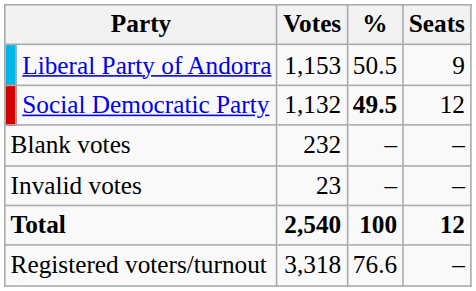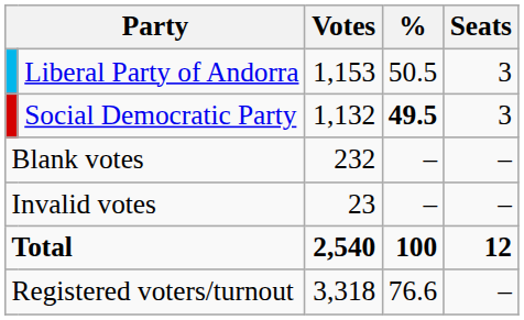Liberal Party of Andorra | Seats: 9 -> 3
Social Democratic Party | Seats: 12 -> 3
